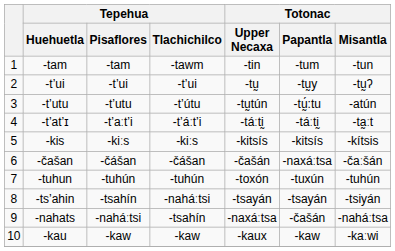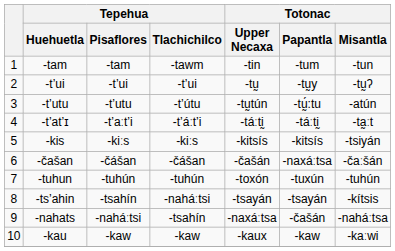-kis | Totonac / Misantla: -kítsis -> -tsiyán
-ts’ahin | Totonac / Misantla: -tsiyán -> -kítsis
